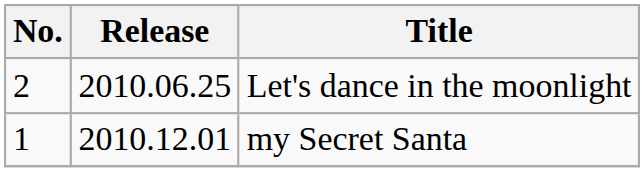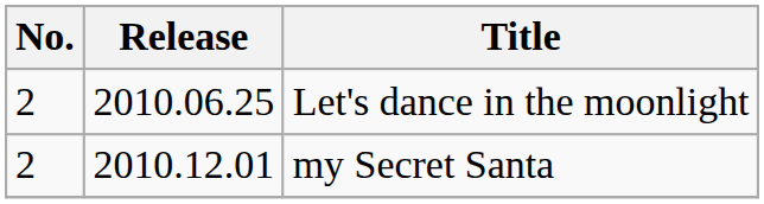my Secret Santa | No.: 1 -> 2
